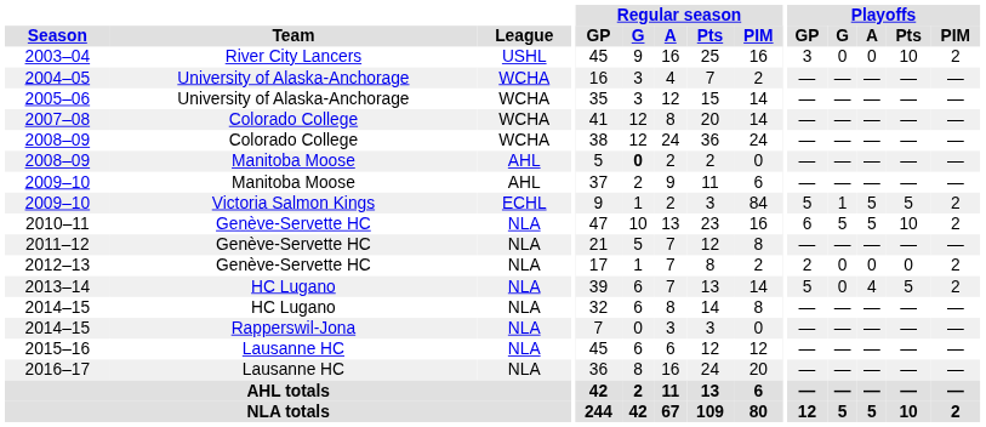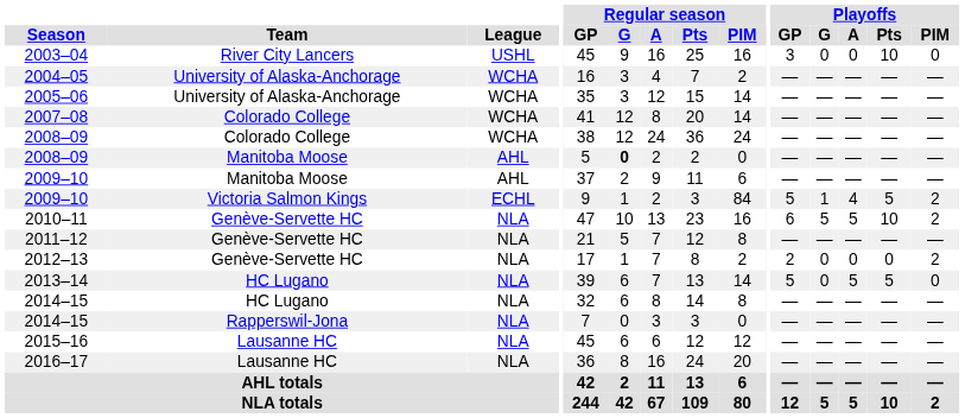2003–04 | Playoffs / PIM: 2 -> 0
2009–10 / Victoria Salmon Kings | Playoffs / A: 5 -> 4
2013–14 | Playoffs / A: 4 -> 5
2013–14 | Playoffs / PIM: 2 -> 0
